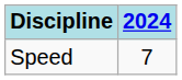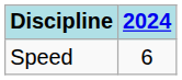Speed | 2024: 7 -> 6
